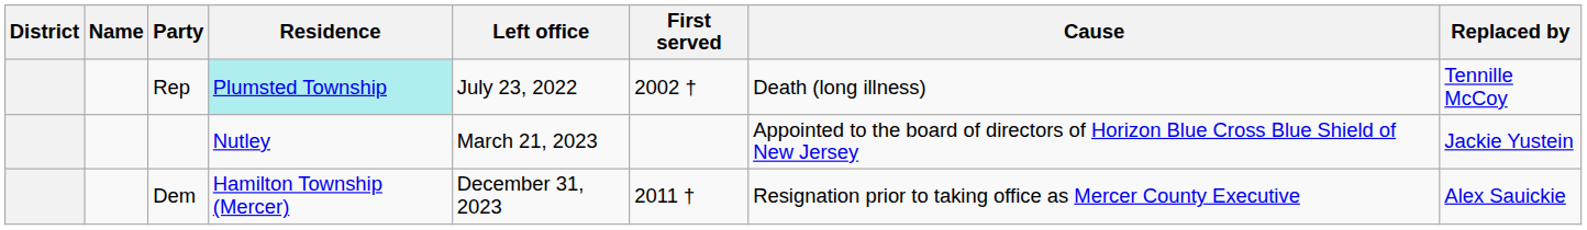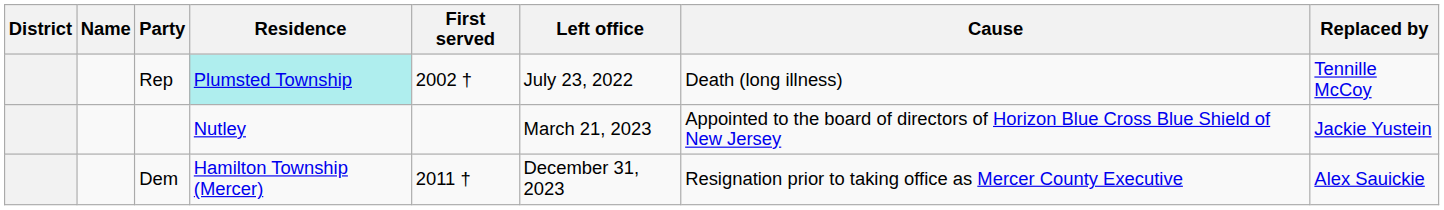columns swapped: First served <-> Left office
